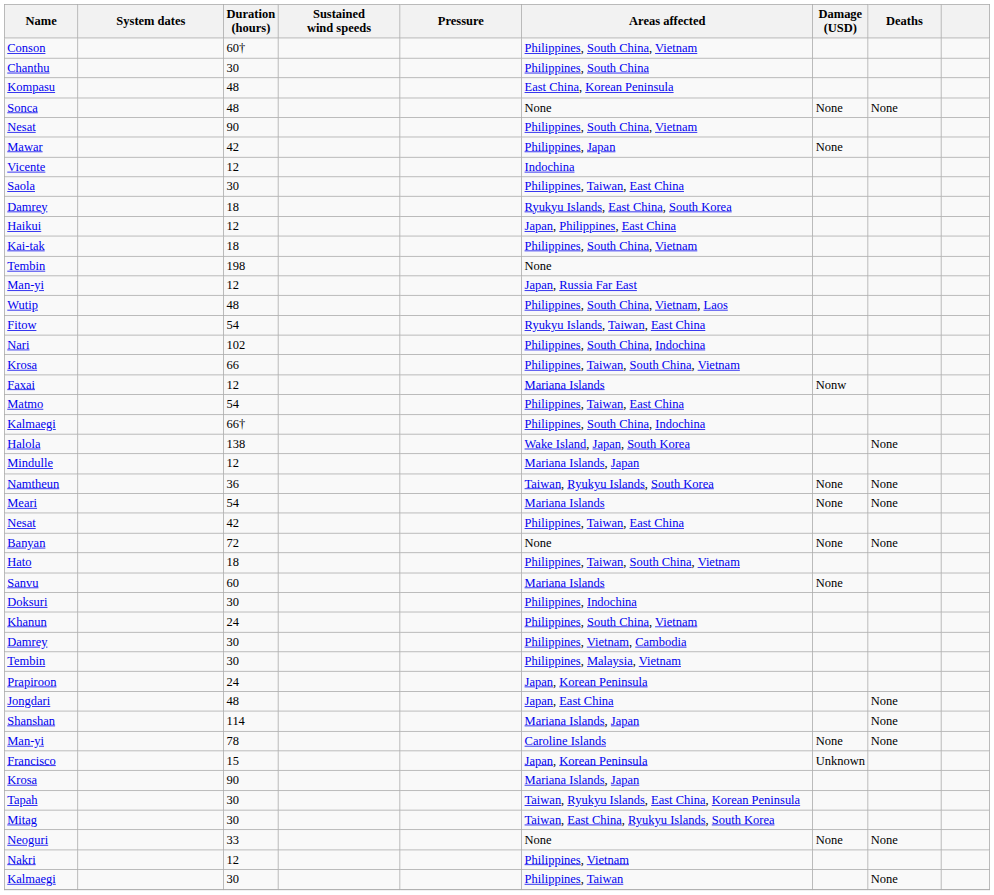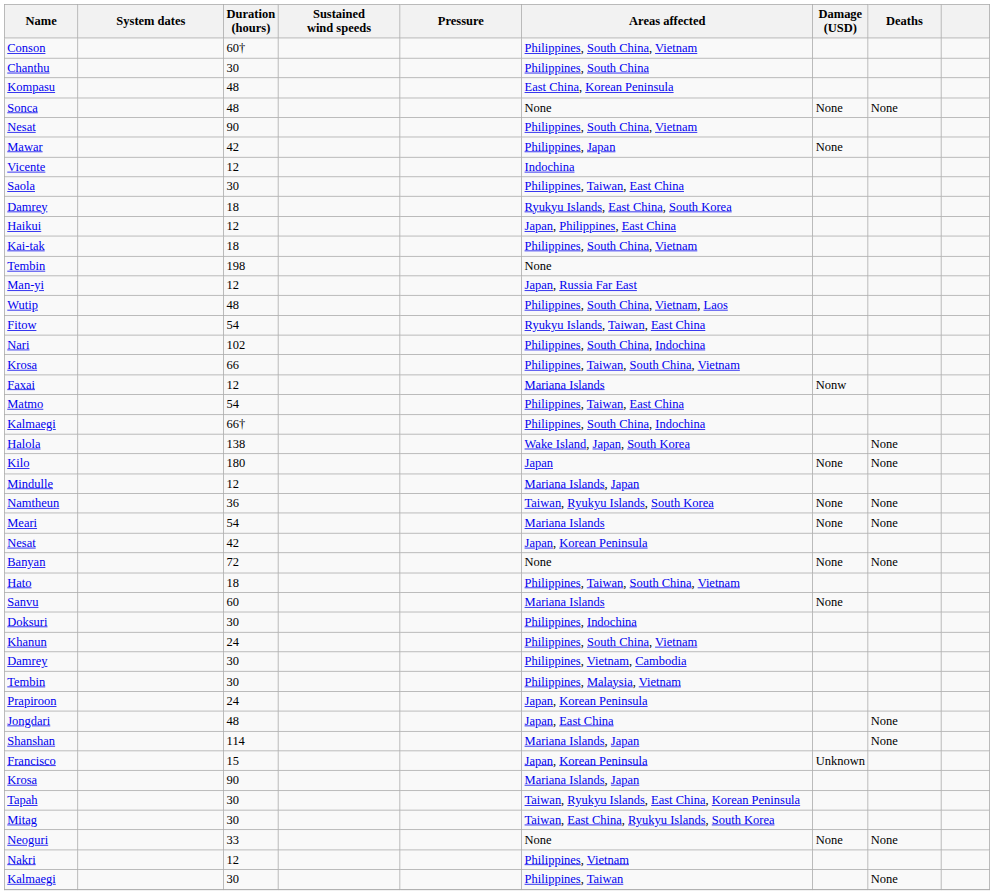+ row: Kilo | 180 | Japan | None | None
Nesat / 42 | Areas affected: Philippines, Taiwan, East China -> Japan, Korean Peninsula
- row: Man-yi | 78 | Caroline Islands | None | None
